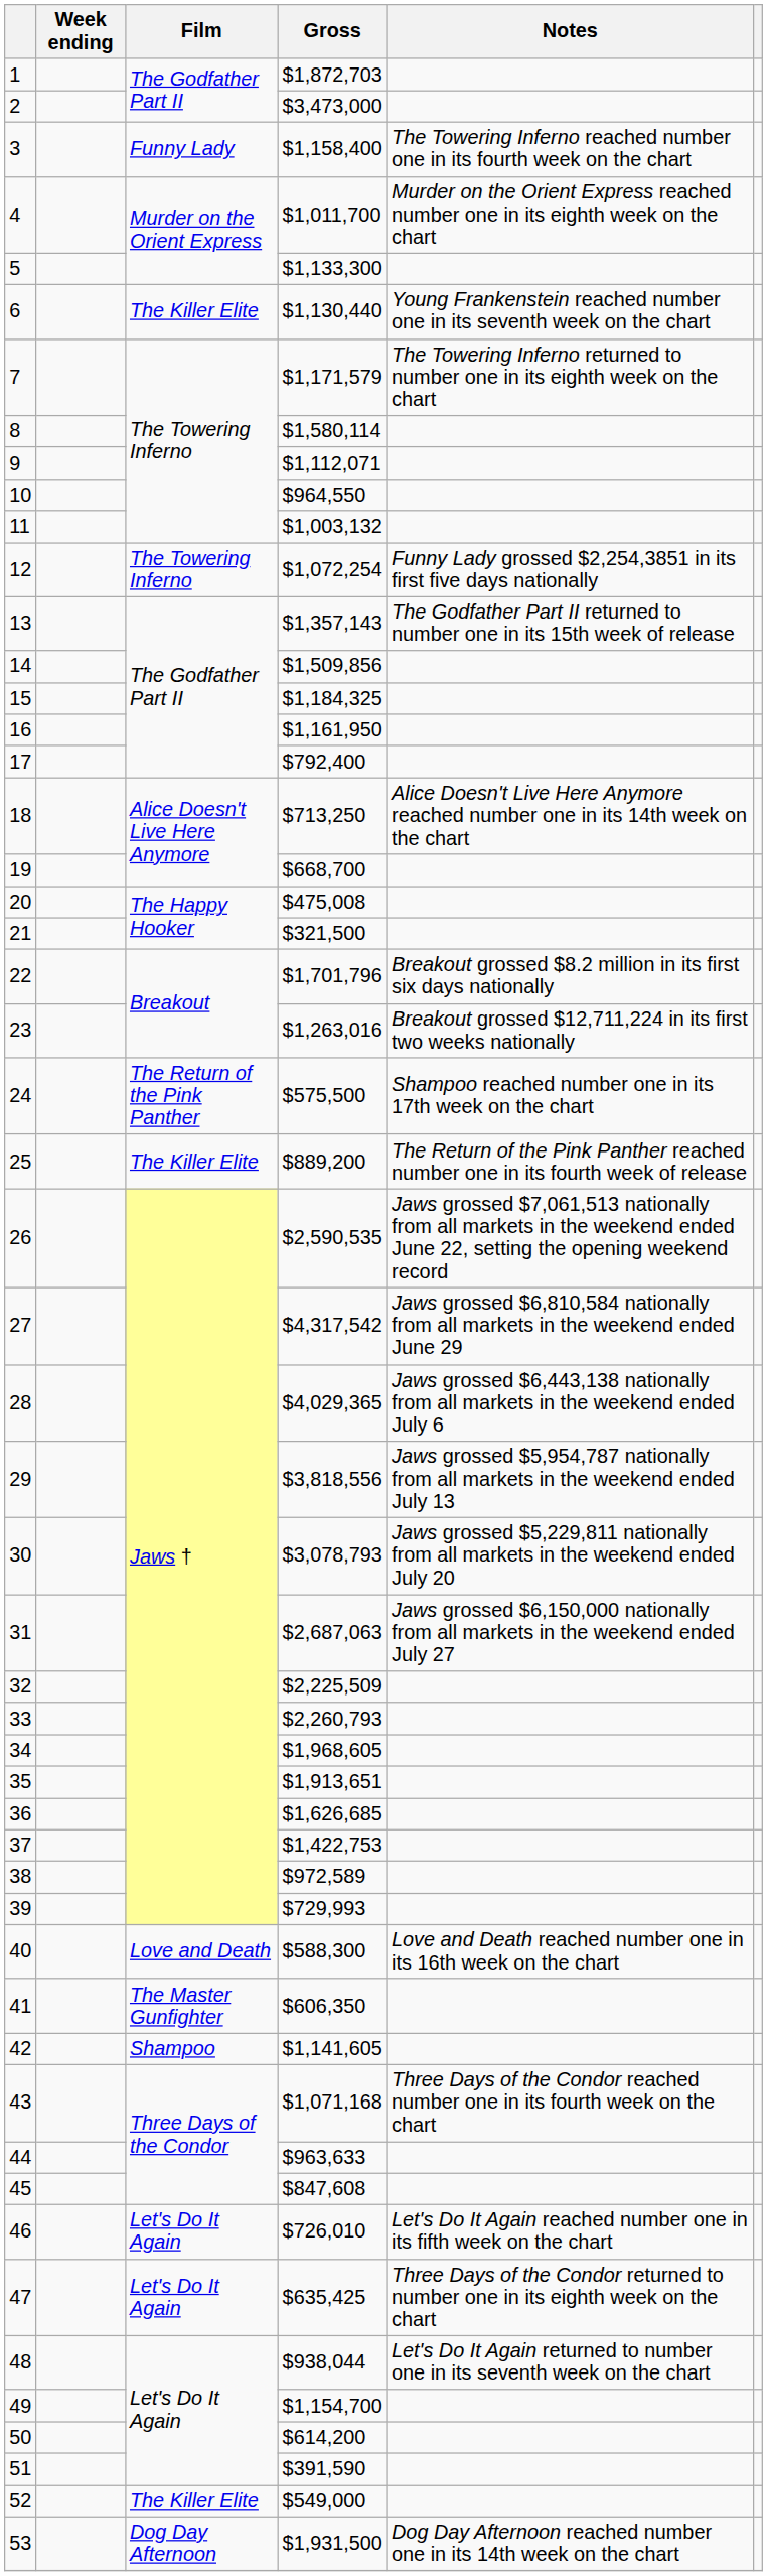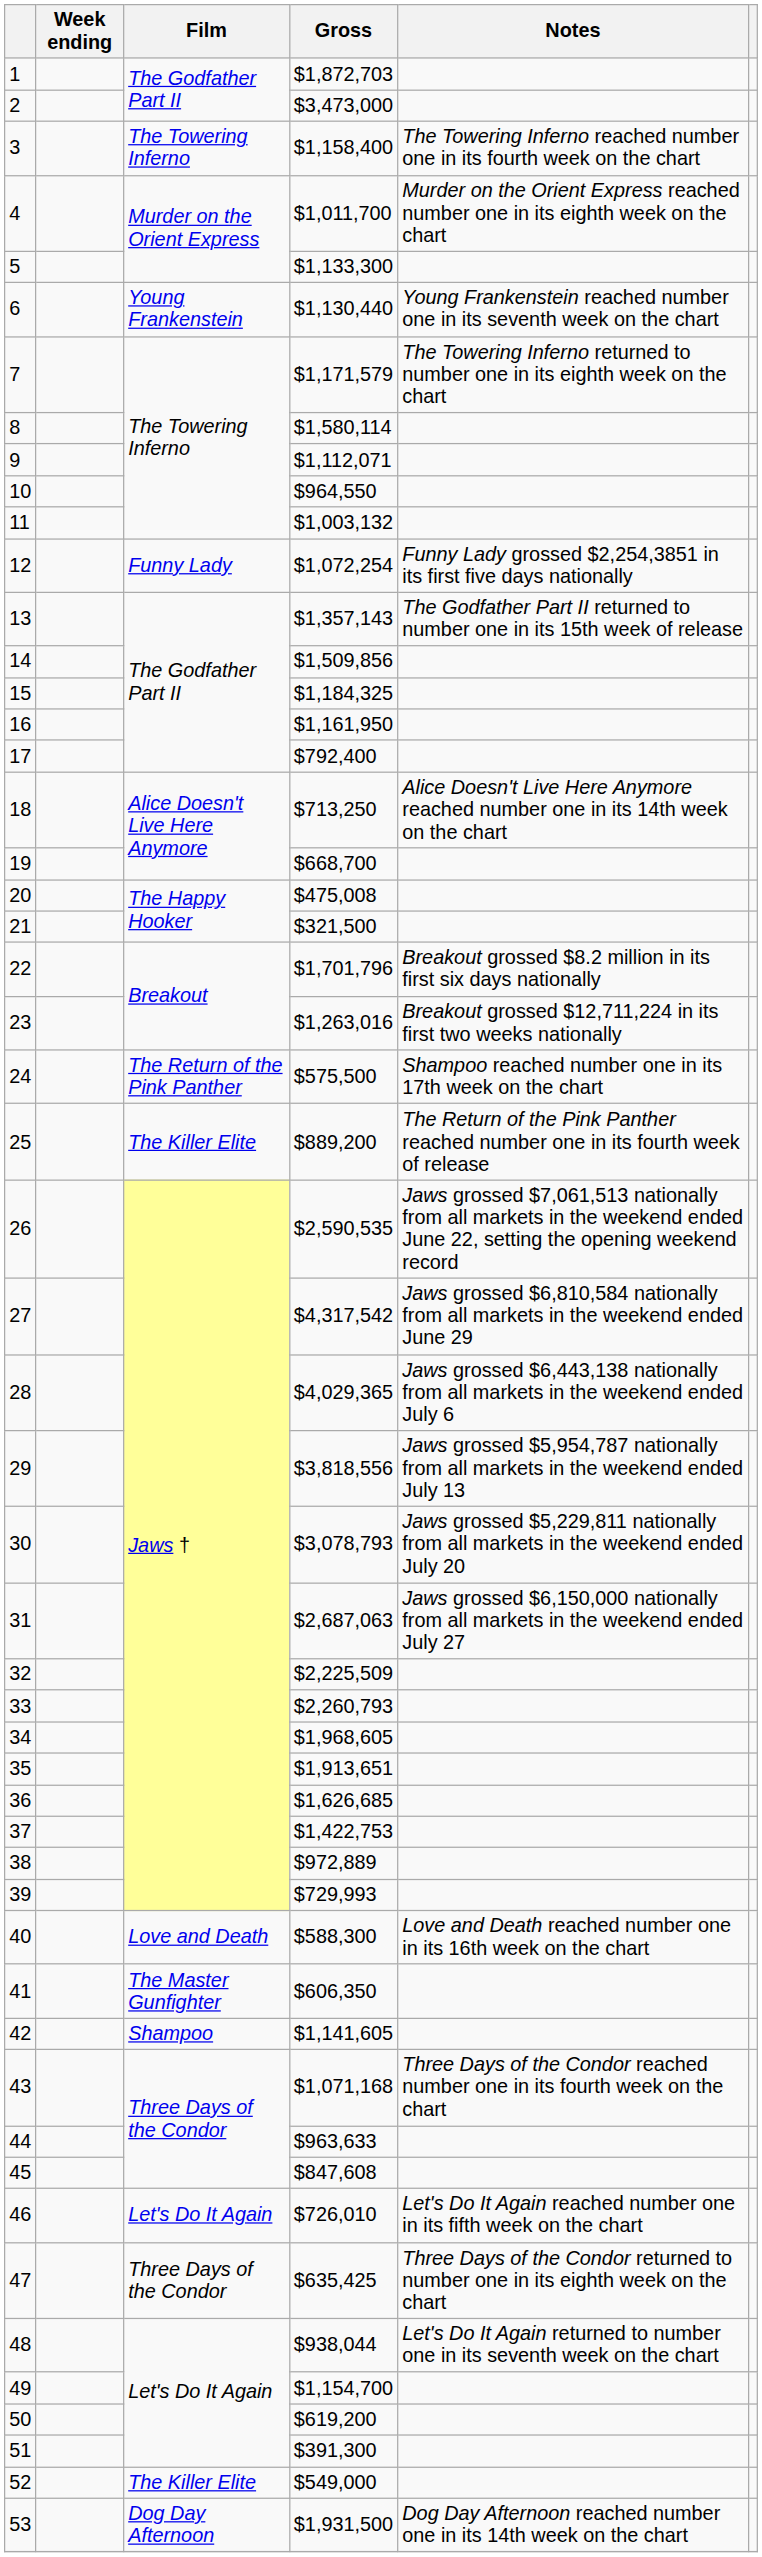3 | Film: Funny Lady -> The Towering Inferno
6 | Film: The Killer Elite -> Young Frankenstein
12 | Film: The Towering Inferno -> Funny Lady
38 | Gross: $972,589 -> $972,889
47 | Film: Let's Do It Again -> Three Days of the Condor
50 | Gross: $614,200 -> $619,200
51 | Gross: $391,590 -> $391,300
